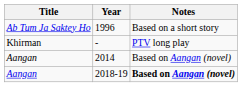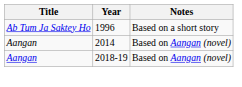- row: Khirman | - | PTV long play
2018-19 | Notes: bold -> normal
